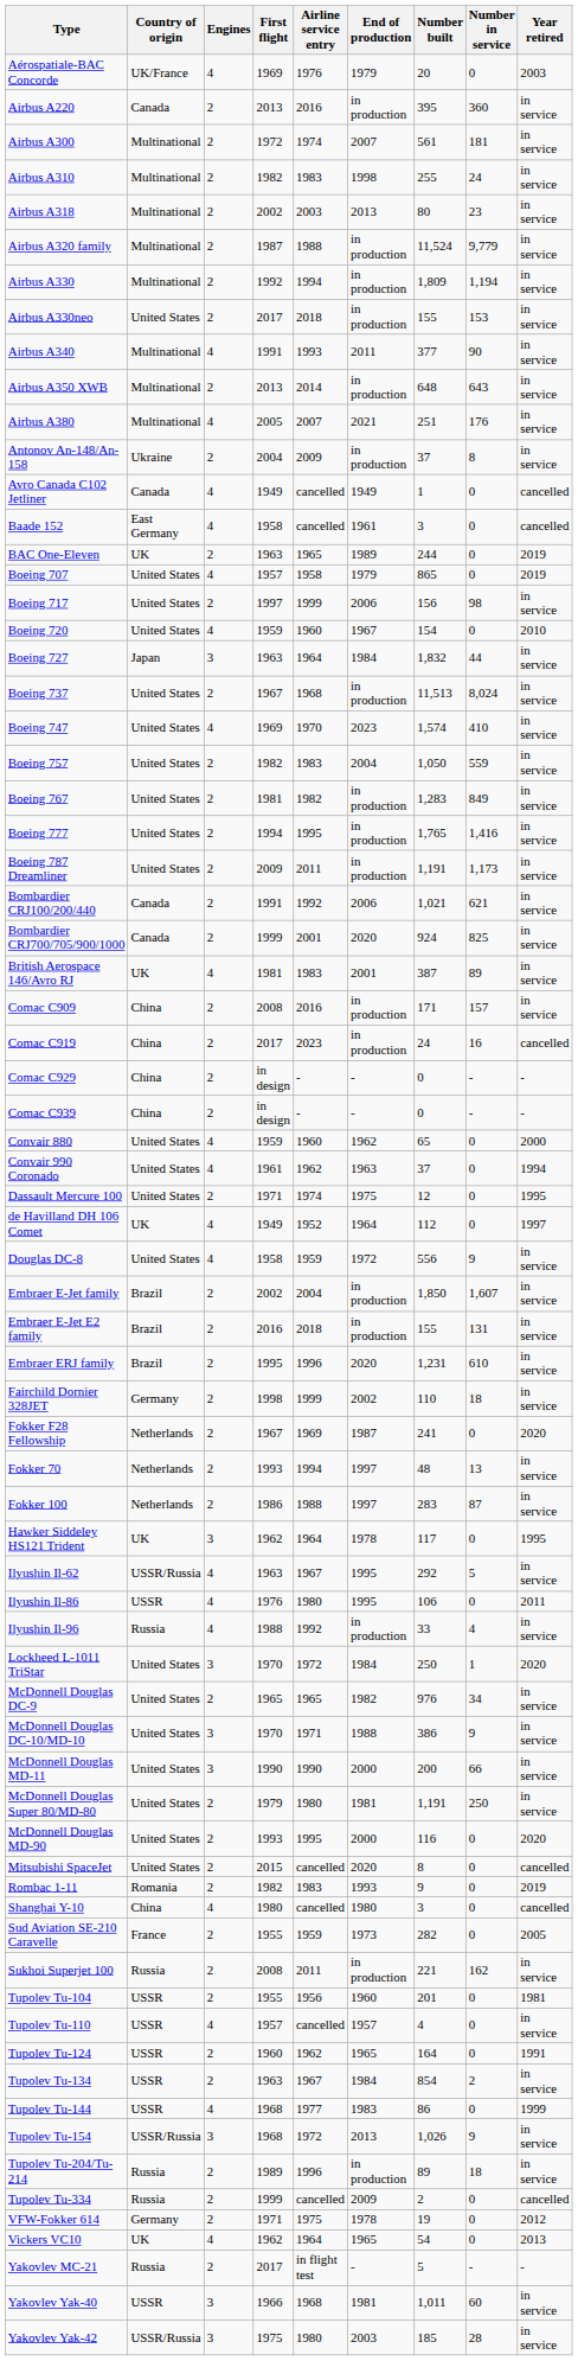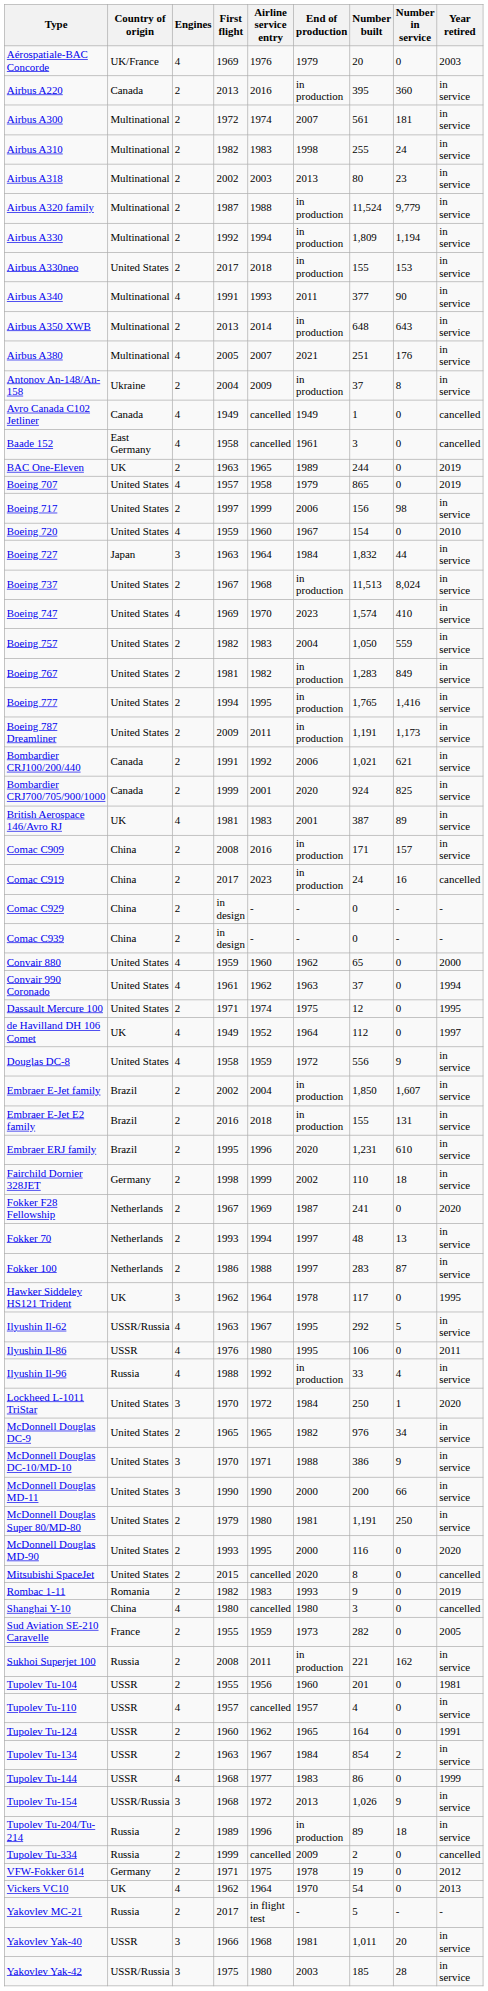Vickers VC10 | End of production: 1965 -> 1970
Yakovlev Yak-40 | Number in service: 60 -> 20
